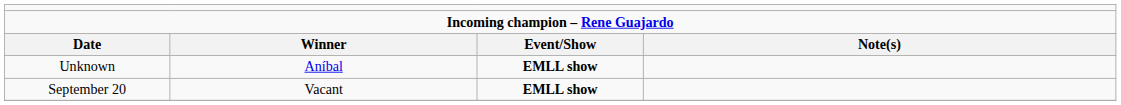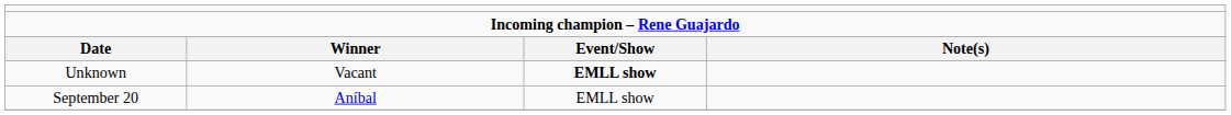Unknown | column 2: Aníbal -> Vacant
September 20 | column 2: Vacant -> Aníbal
September 20 | column 3: bold -> normal
